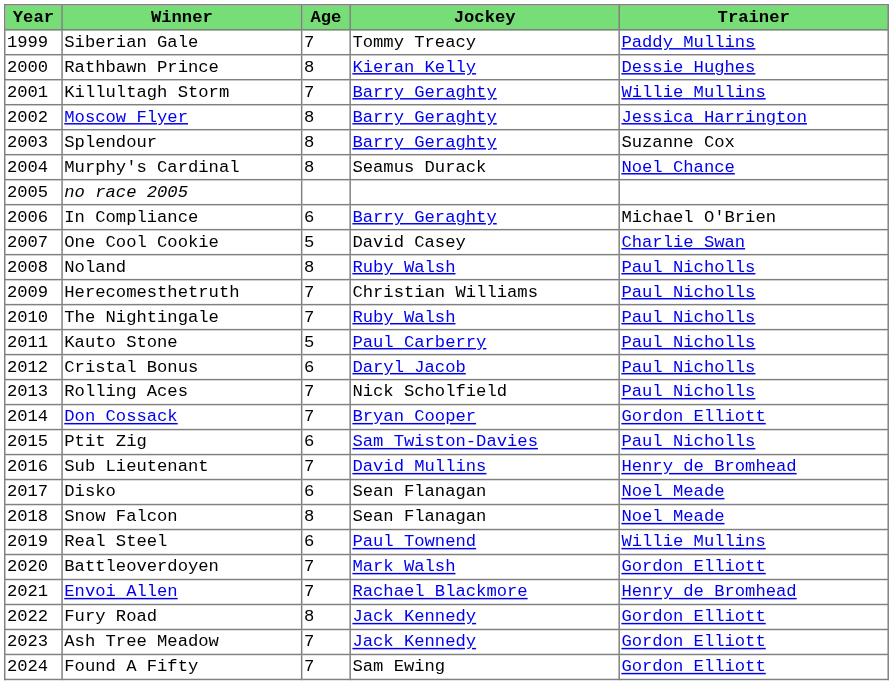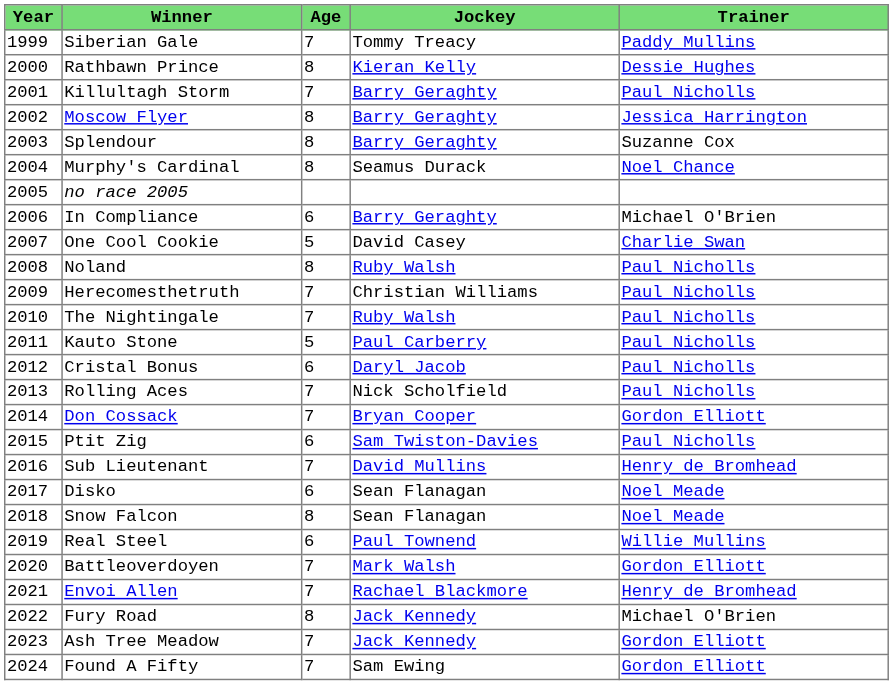Killultagh Storm | Trainer: Willie Mullins -> Paul Nicholls
Fury Road | Trainer: Gordon Elliott -> Michael O'Brien
